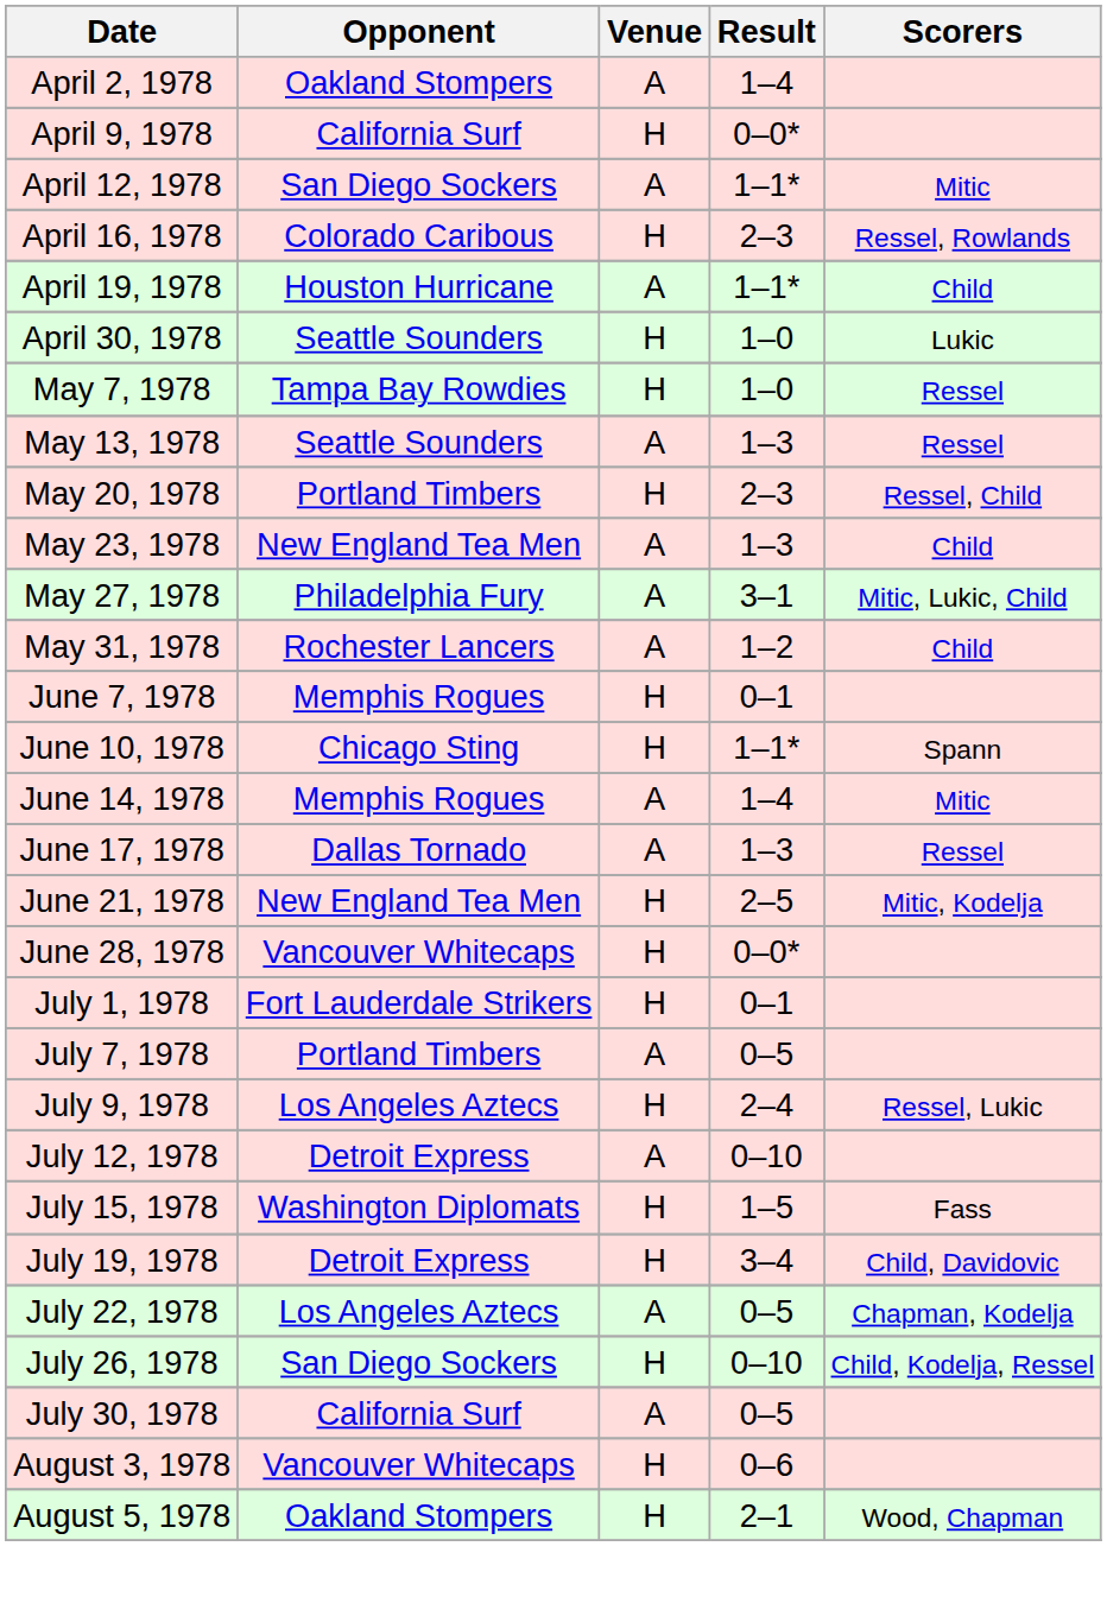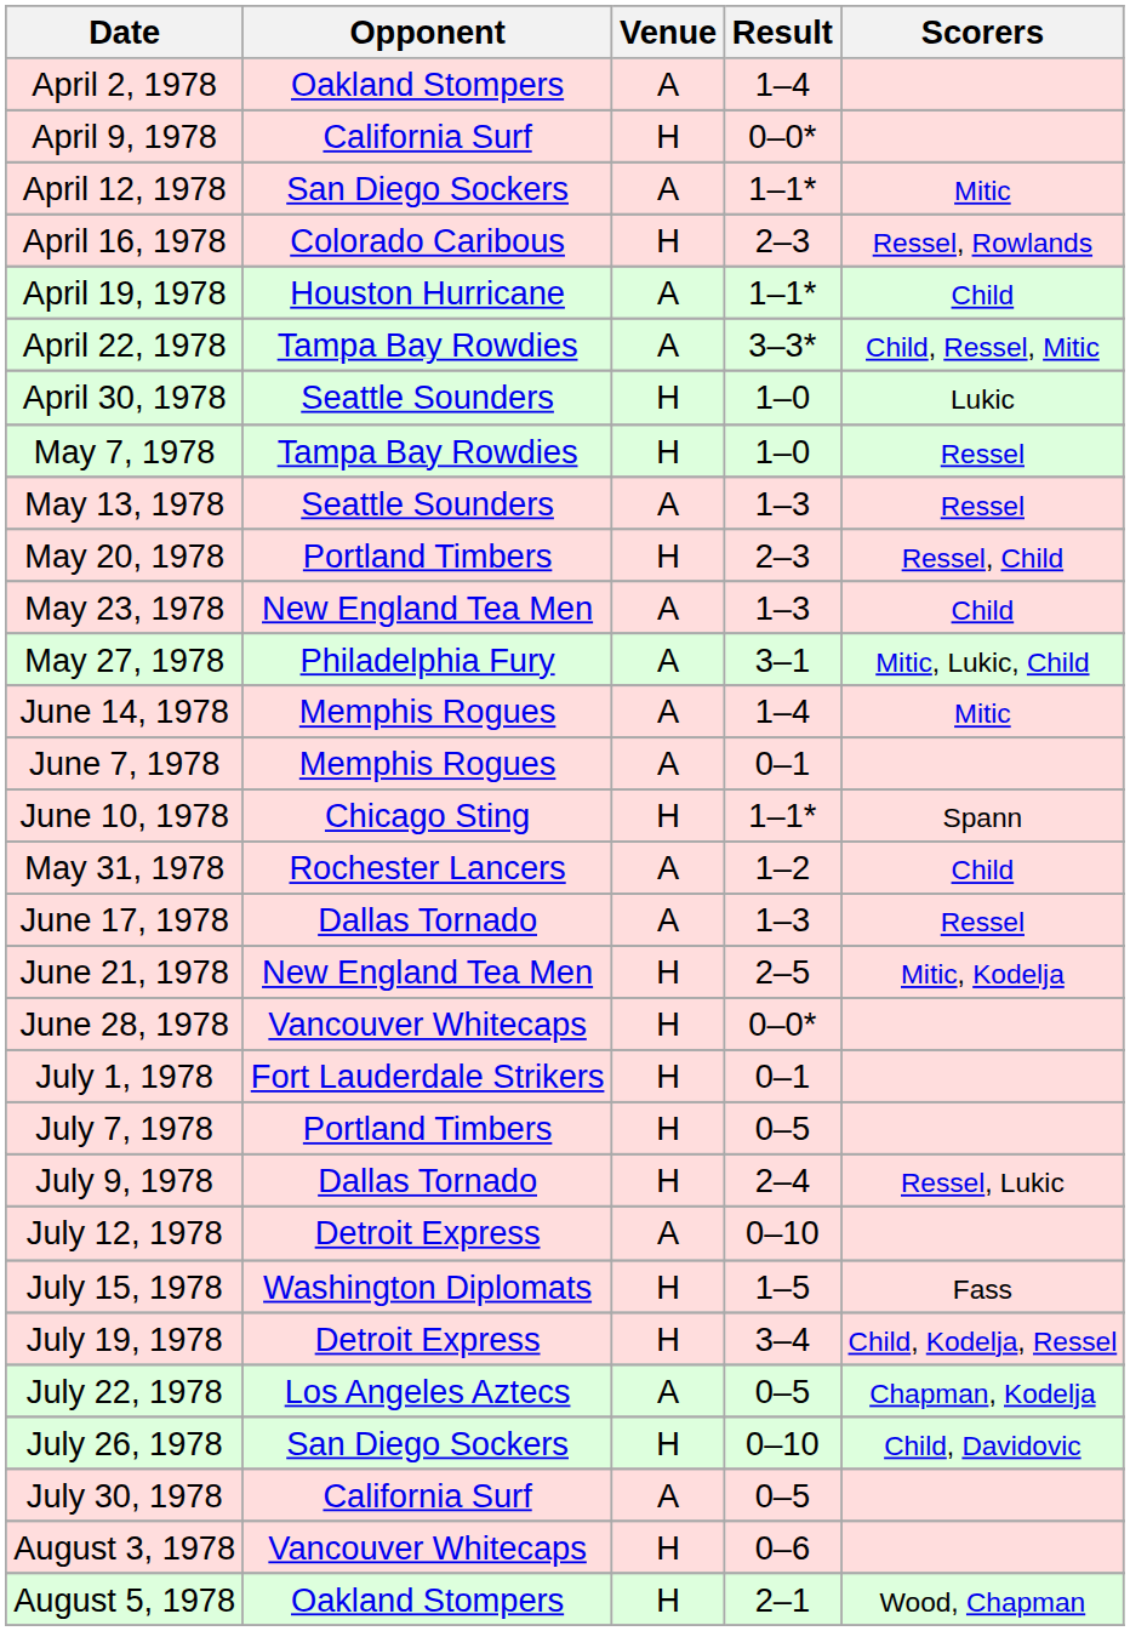+ row: April 22, 1978 | Tampa Bay Rowdies | A | 3–3* | Child, Ressel, Mitic
rows swapped: May 31, 1978 <-> June 14, 1978
June 7, 1978 | Venue: H -> A
July 7, 1978 | Venue: A -> H
July 9, 1978 | Opponent: Los Angeles Aztecs -> Dallas Tornado
July 19, 1978 | Scorers: Child, Davidovic -> Child, Kodelja, Ressel
July 26, 1978 | Scorers: Child, Kodelja, Ressel -> Child, Davidovic
